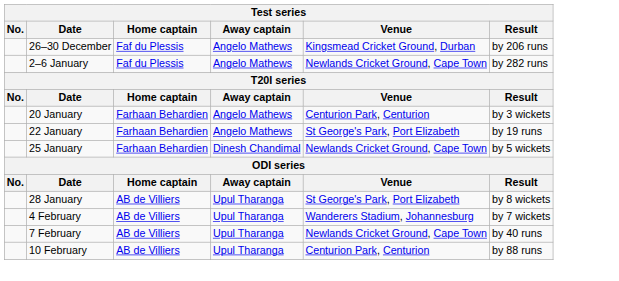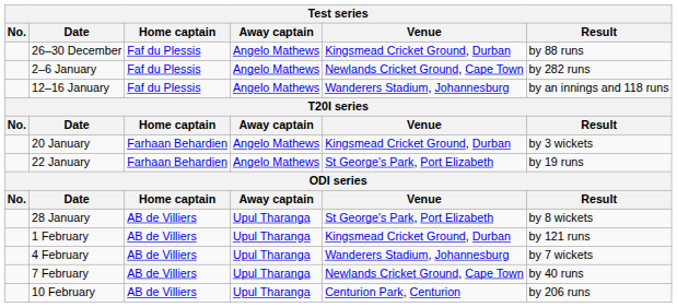26–30 December | Result: by 206 runs -> by 88 runs
+ row: 12–16 January | Faf du Plessis | Angelo Mathews | Wanderers Stadium, Johannesburg | by an innings and 118 runs
20 January | Venue: Centurion Park, Centurion -> Kingsmead Cricket Ground, Durban
- row: 25 January | Farhaan Behardien | Dinesh Chandimal | Newlands Cricket Ground, Cape Town | by 5 wickets
+ row: 1 February | AB de Villiers | Upul Tharanga | Kingsmead Cricket Ground, Durban | by 121 runs
10 February | Result: by 88 runs -> by 206 runs
